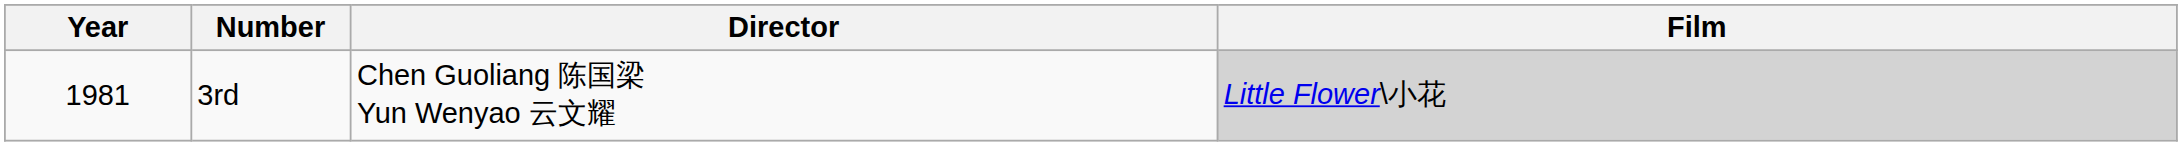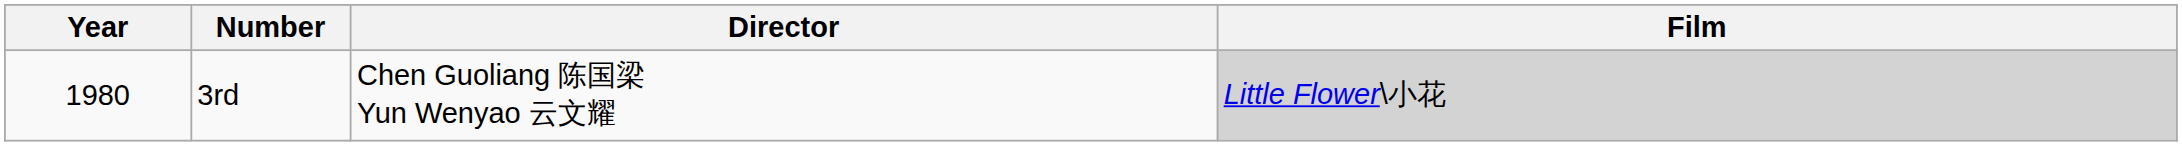3rd | Year: 1981 -> 1980
